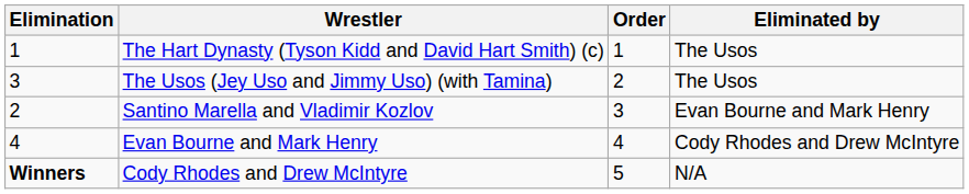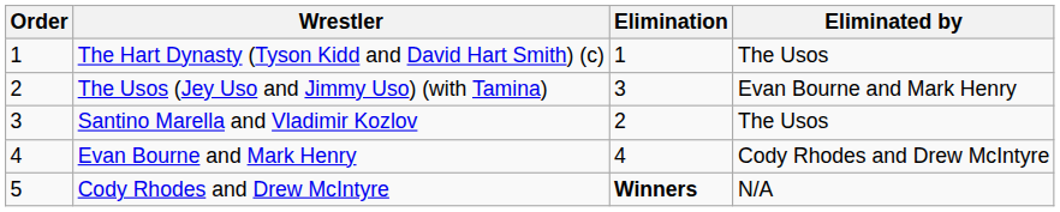columns swapped: Order <-> Elimination
The Usos (Jey Uso and Jimmy Uso) (with Tamina) | Eliminated by: The Usos -> Evan Bourne and Mark Henry
Santino Marella and Vladimir Kozlov | Eliminated by: Evan Bourne and Mark Henry -> The Usos
